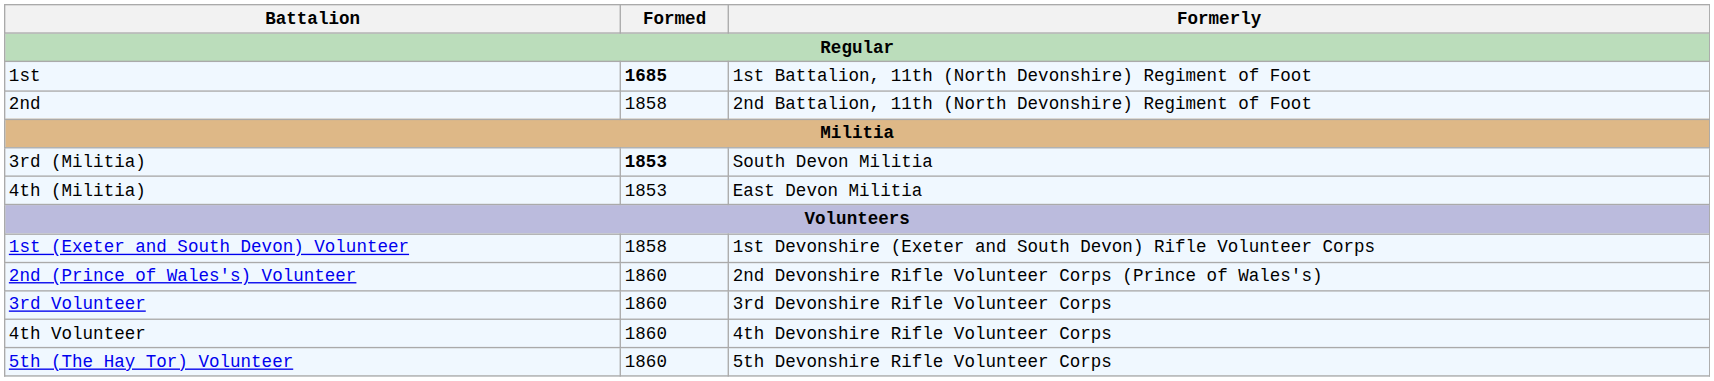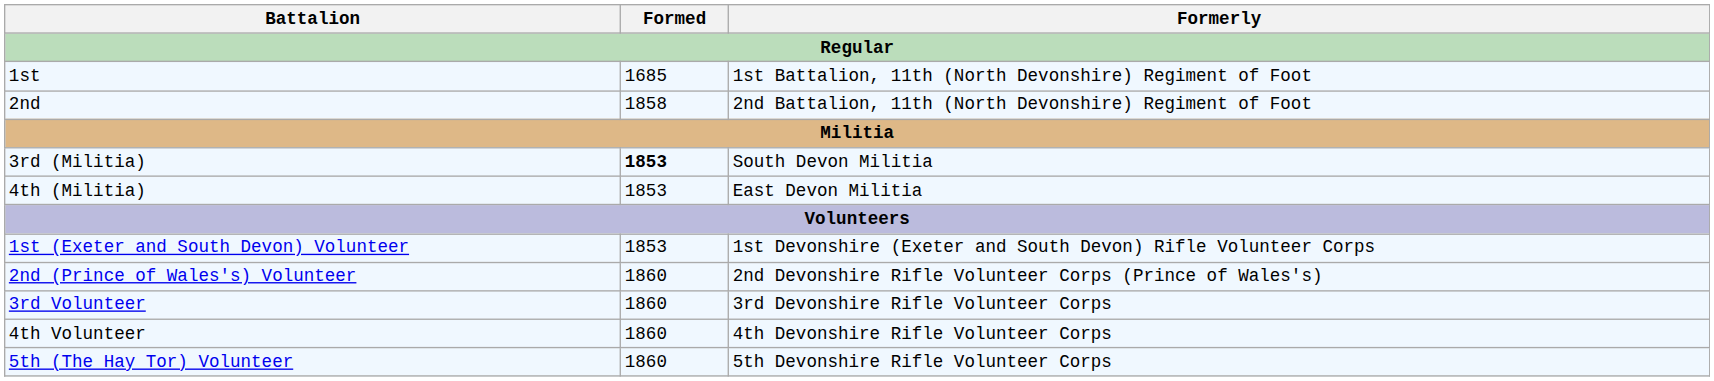1st | Formed: bold -> normal
1st (Exeter and South Devon) Volunteer | Formed: 1858 -> 1853
